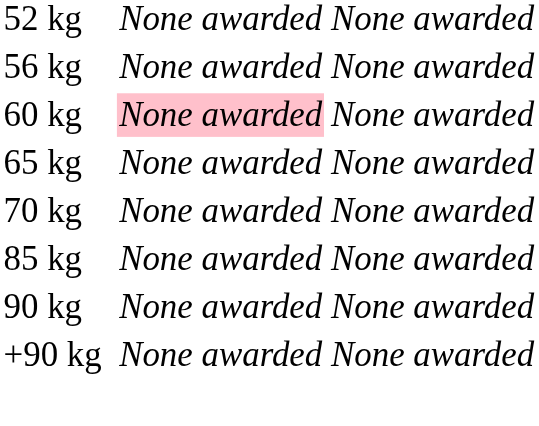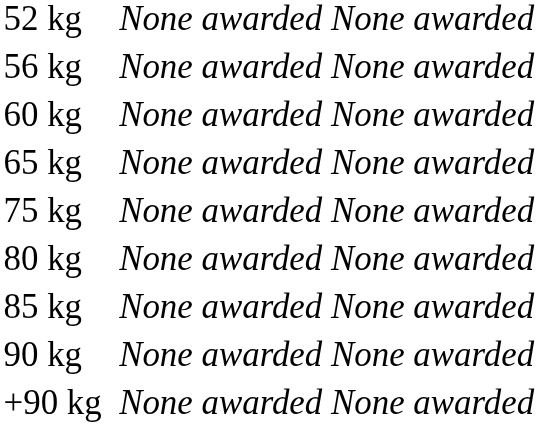60 kg | column 3: pink background -> no background
- row: 70 kg | None awarded | None awarded
+ row: 75 kg | None awarded | None awarded
+ row: 80 kg | None awarded | None awarded
